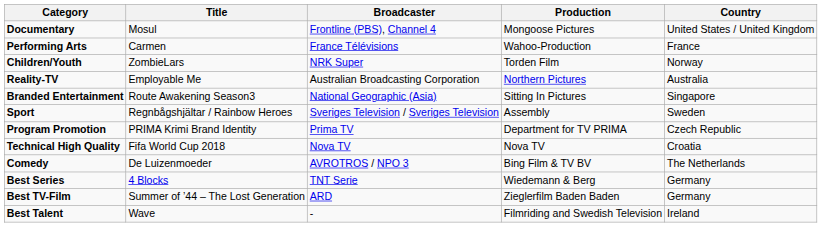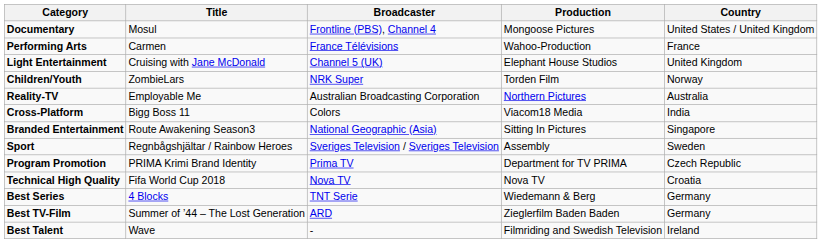+ row: Light Entertainment | Cruising with Jane McDonald | Channel 5 (UK) | Elephant House Studios | United Kingdom
+ row: Cross-Platform | Bigg Boss 11 | Colors | Viacom18 Media | India
- row: Comedy | De Luizenmoeder | AVROTROS / NPO 3 | Bing Film & TV BV | The Netherlands
